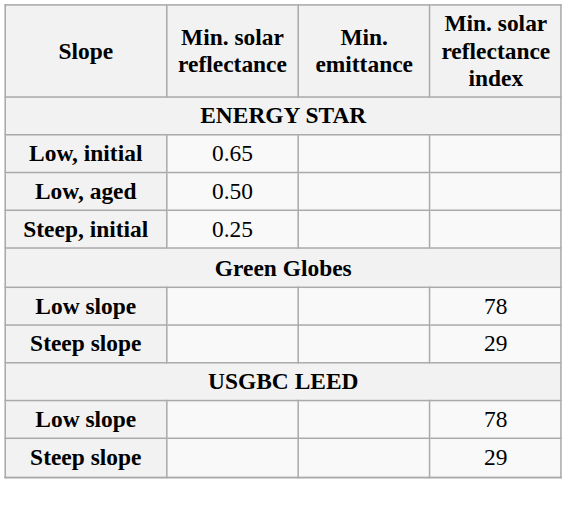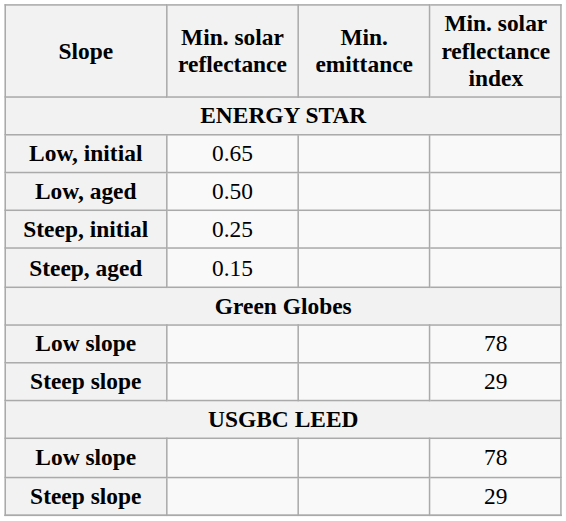+ row: Steep, aged | 0.15
